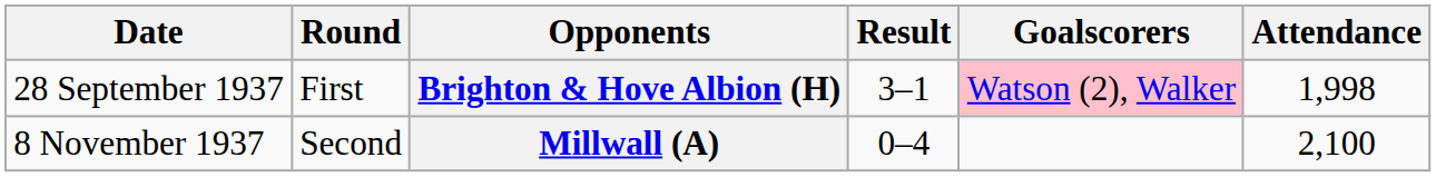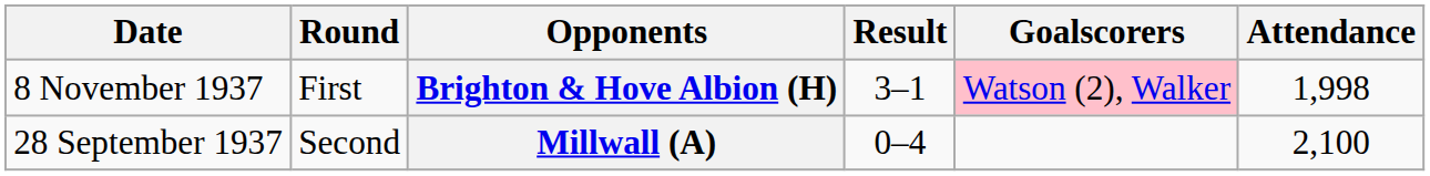Brighton & Hove Albion (H) | Date: 28 September 1937 -> 8 November 1937
Millwall (A) | Date: 8 November 1937 -> 28 September 1937
